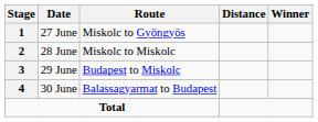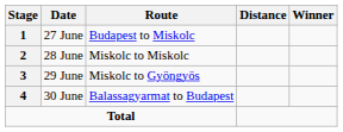27 June | Route: Miskolc to Gyöngyös -> Budapest to Miskolc
29 June | Route: Budapest to Miskolc -> Miskolc to Gyöngyös
